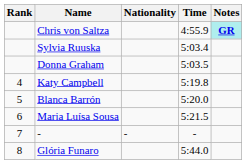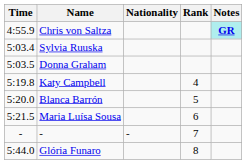columns swapped: Rank <-> Time
